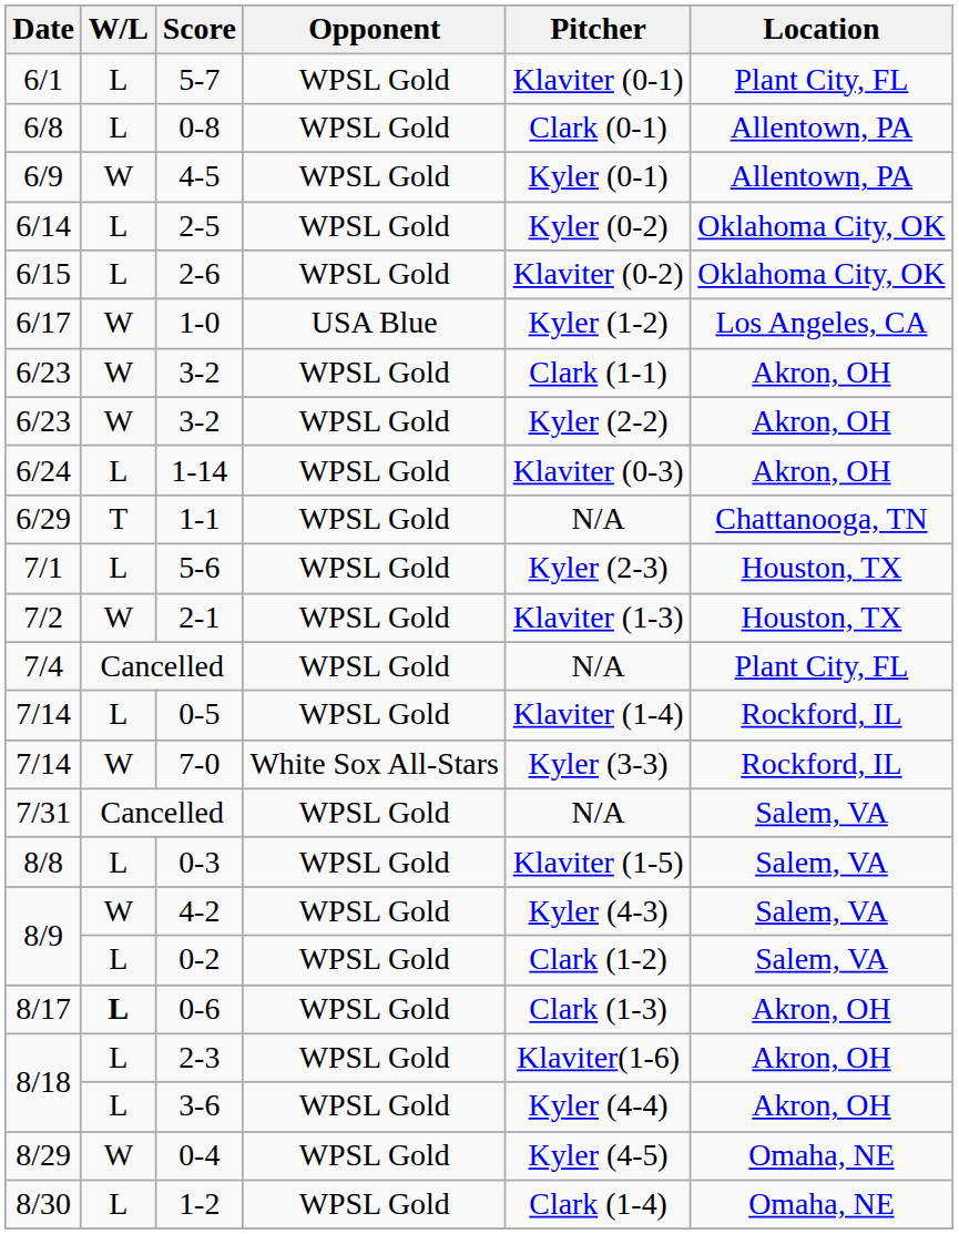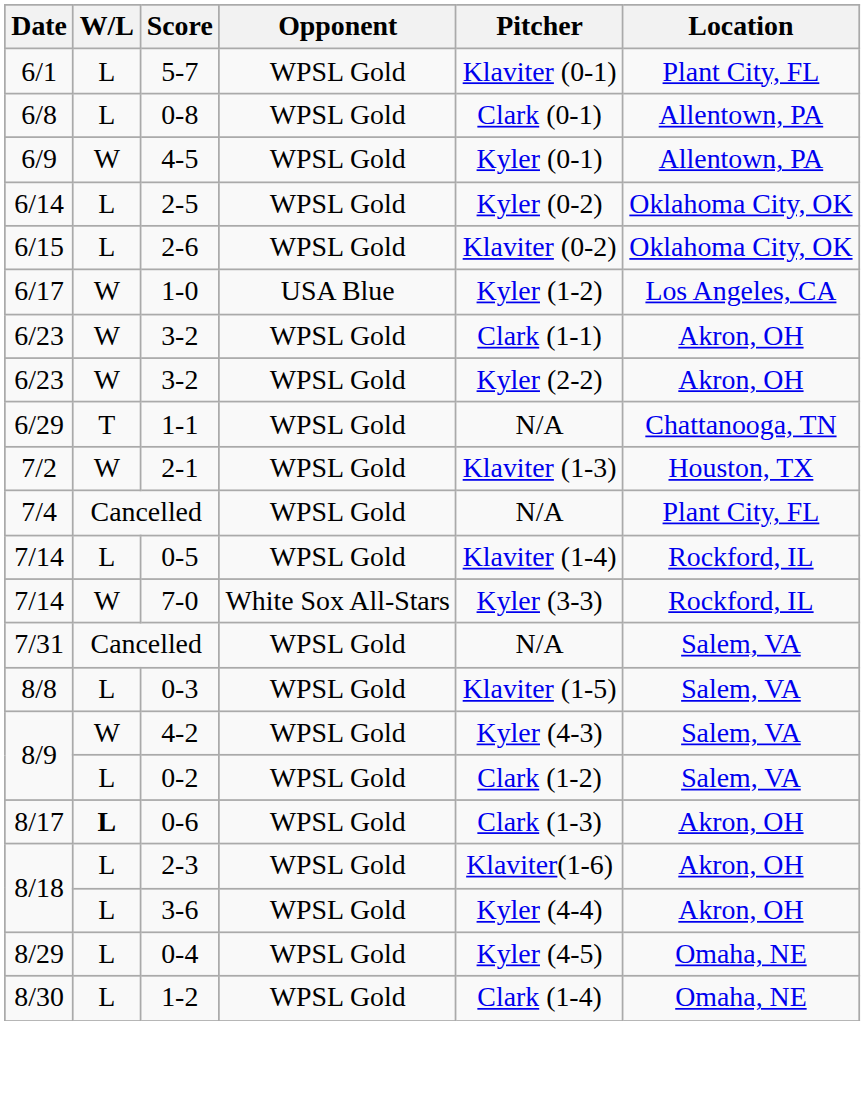- row: 6/24 | L | 1-14 | WPSL Gold | Klaviter (0-3) | Akron, OH
- row: 7/1 | L | 5-6 | WPSL Gold | Kyler (2-3) | Houston, TX
0-4 | W/L: W -> L
